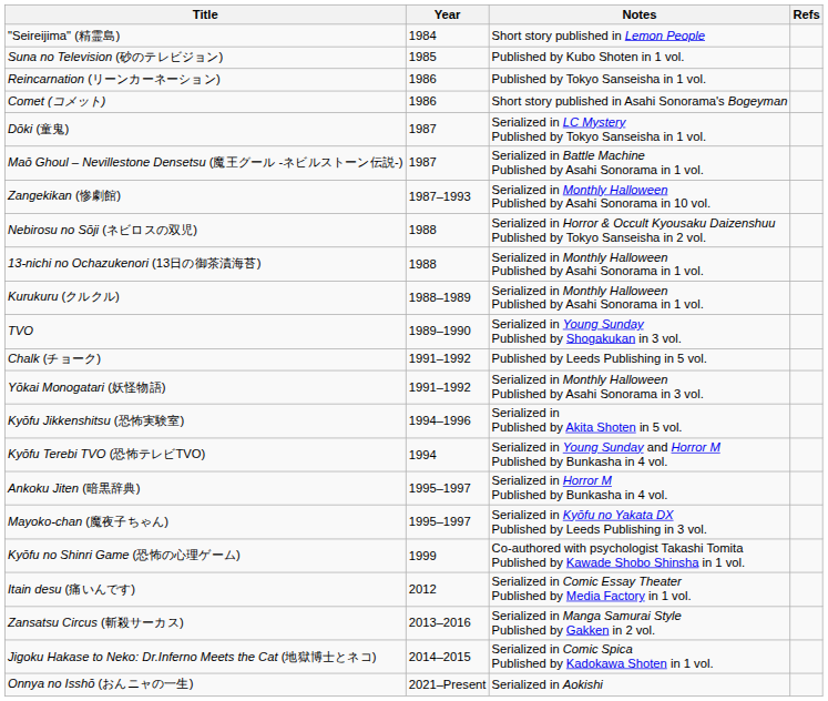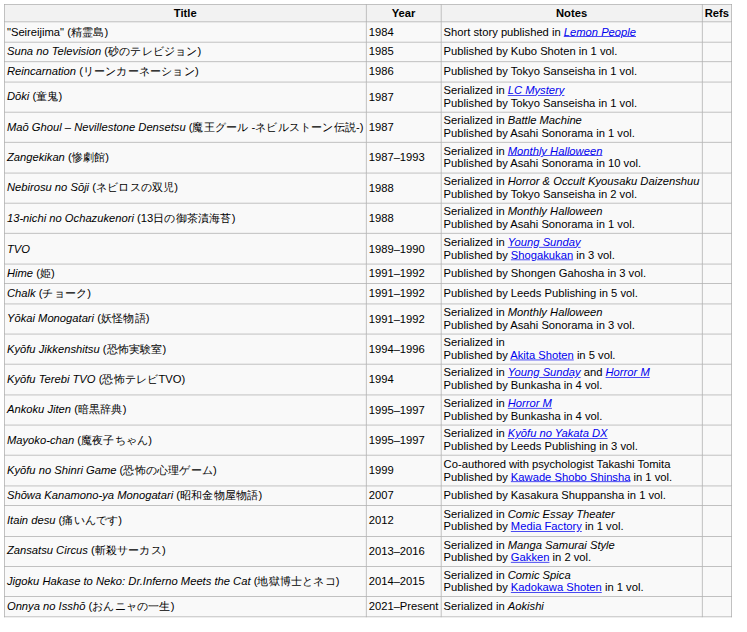- row: Comet (コメット) | 1986 | Short story published in Asahi Sonorama's Bogeyman
- row: Kurukuru (クルクル) | 1988–1989 | Serialized in Monthly Halloween Published by Asahi Sonorama in 1 vol.
+ row: Hime (姫) | 1991–1992 | Published by Shongen Gahosha in 3 vol.
+ row: Shōwa Kanamono-ya Monogatari (昭和金物屋物語) | 2007 | Published by Kasakura Shuppansha in 1 vol.
